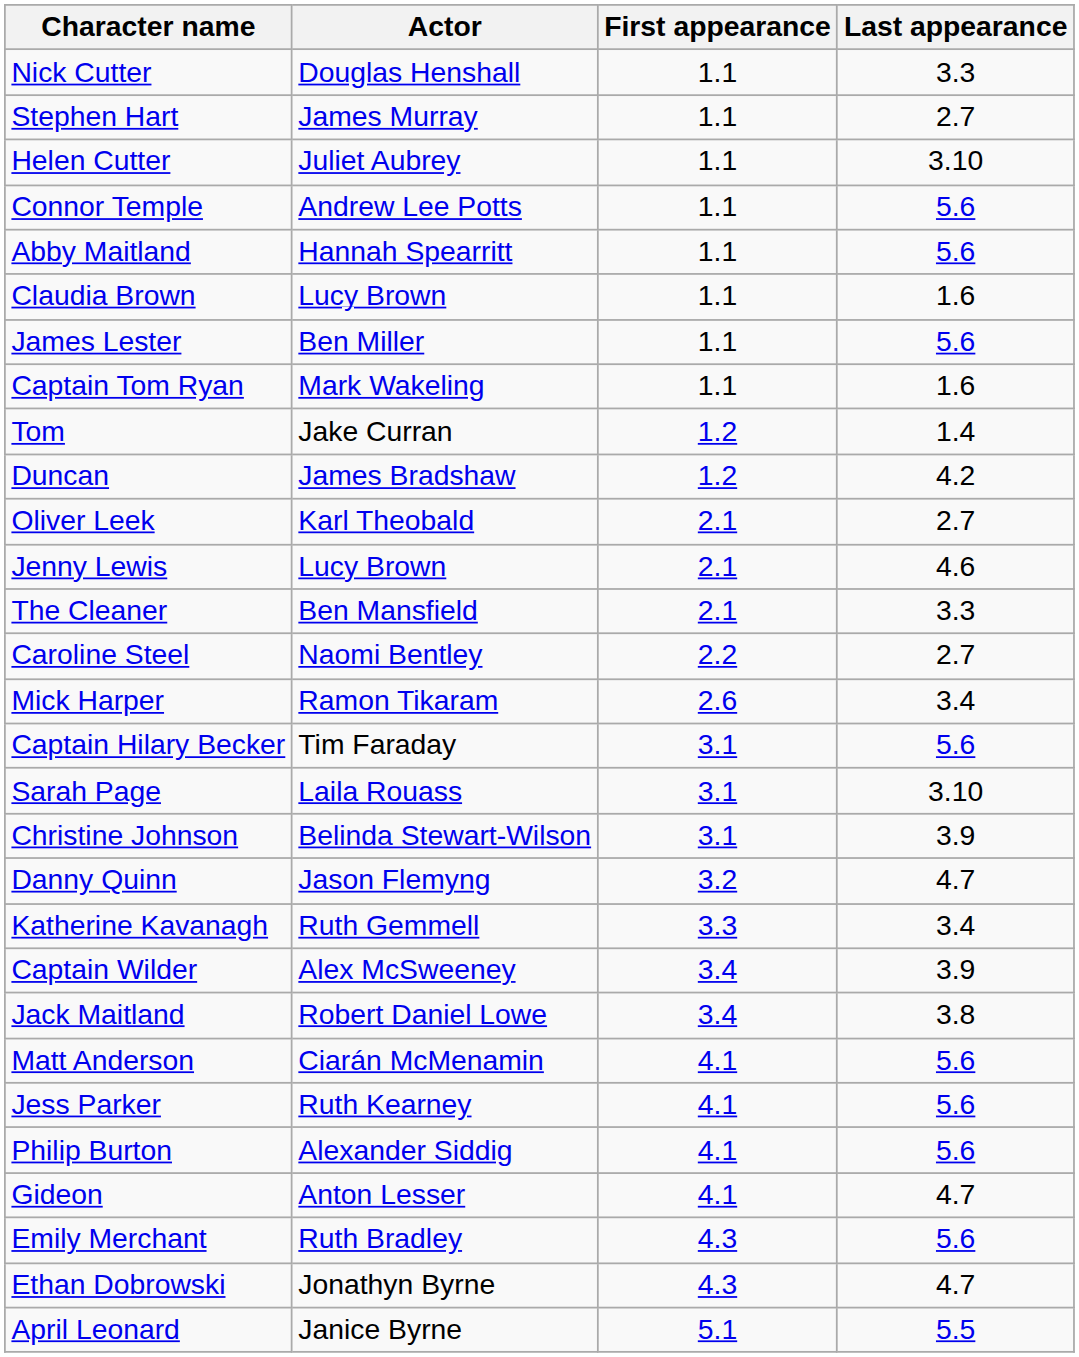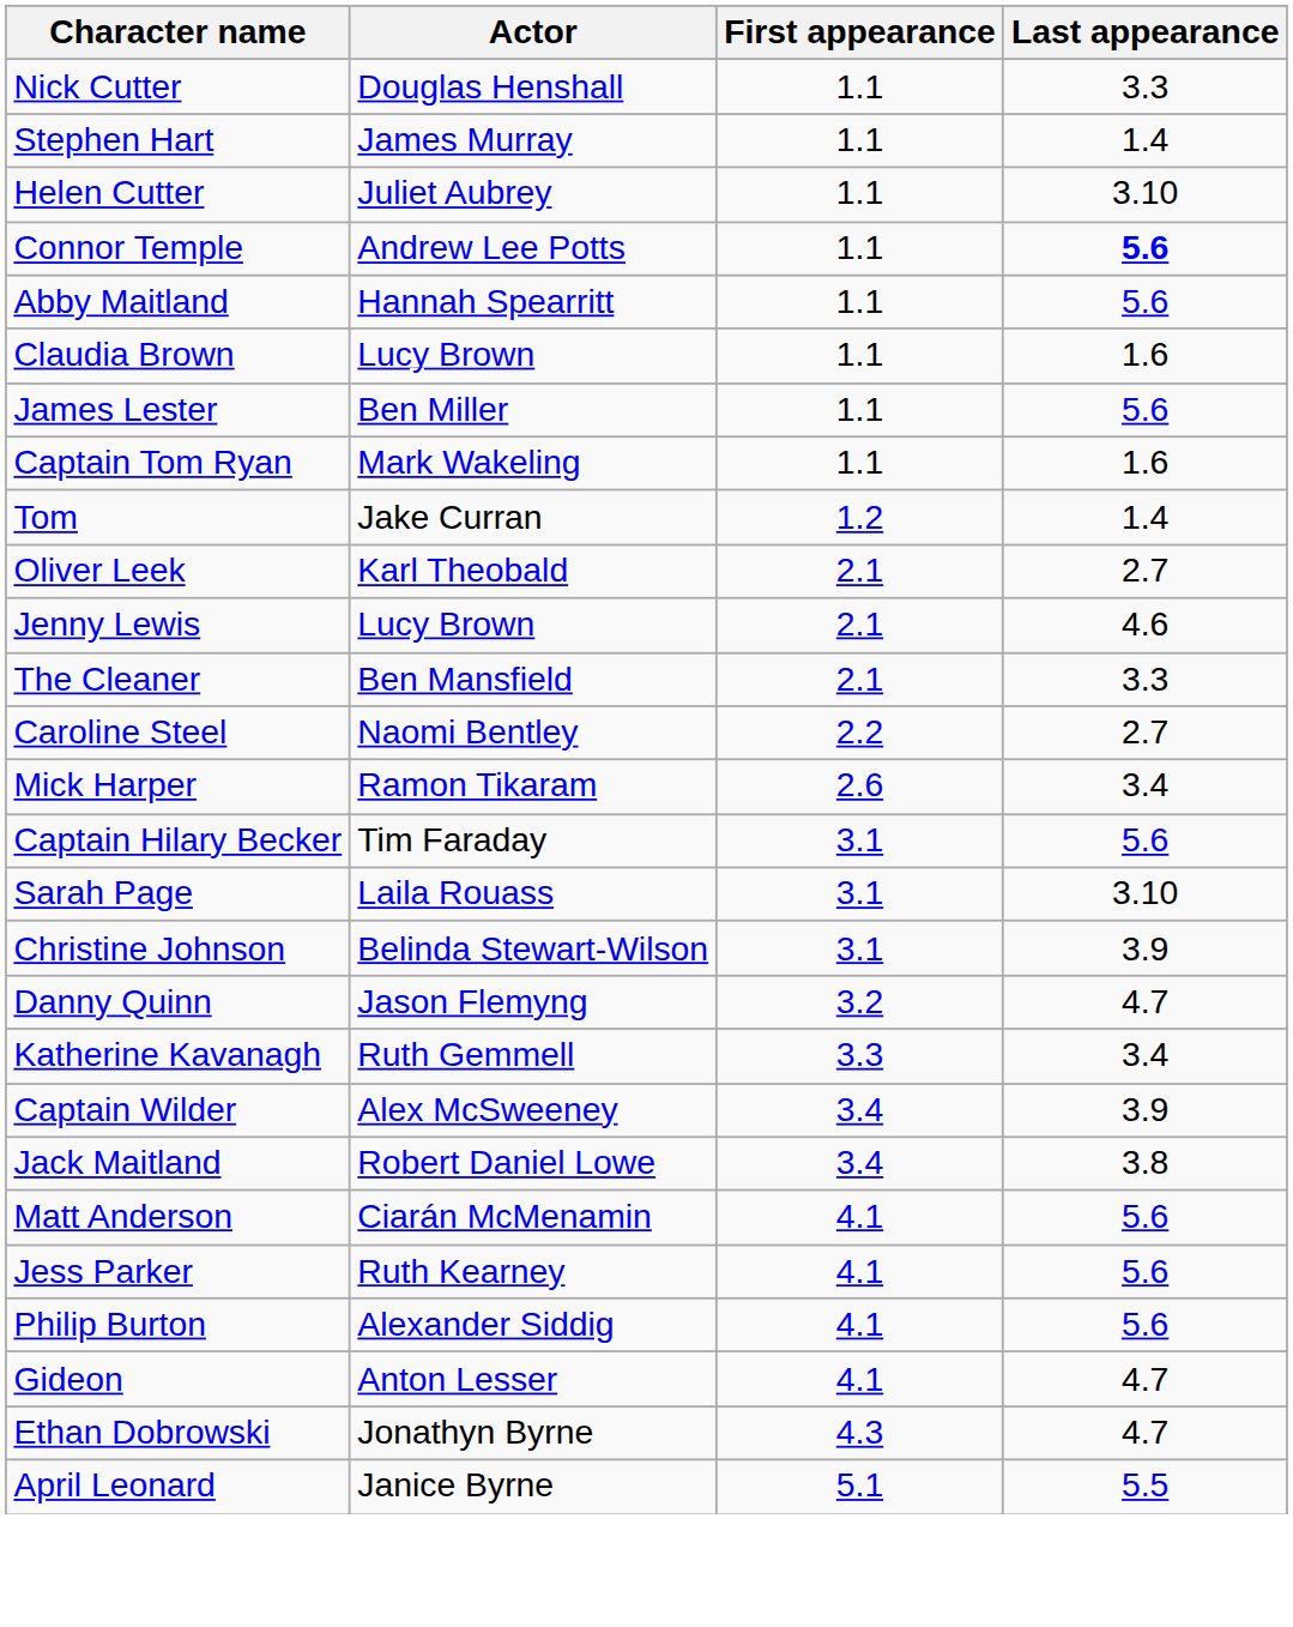Stephen Hart | Last appearance: 2.7 -> 1.4
Connor Temple | Last appearance: normal -> bold
- row: Duncan | James Bradshaw | 1.2 | 4.2
- row: Emily Merchant | Ruth Bradley | 4.3 | 5.6
